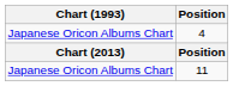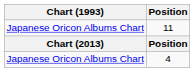rows swapped: 4 <-> 11
